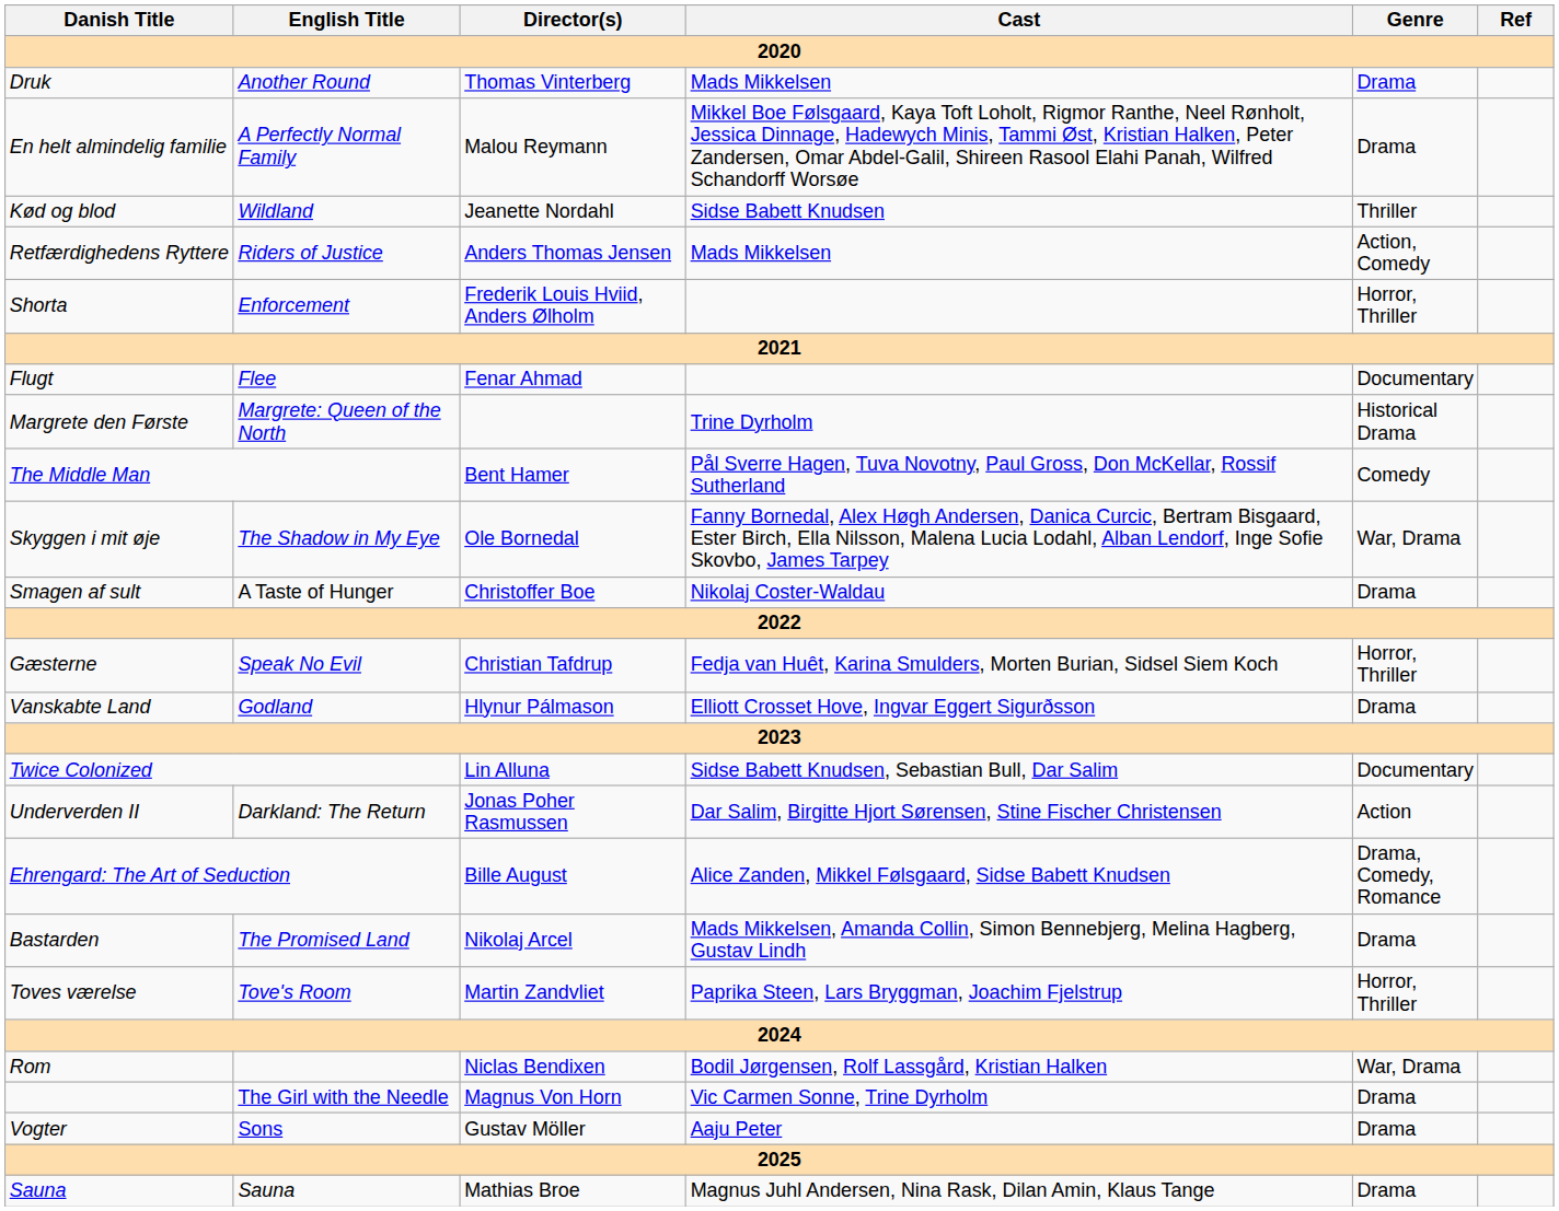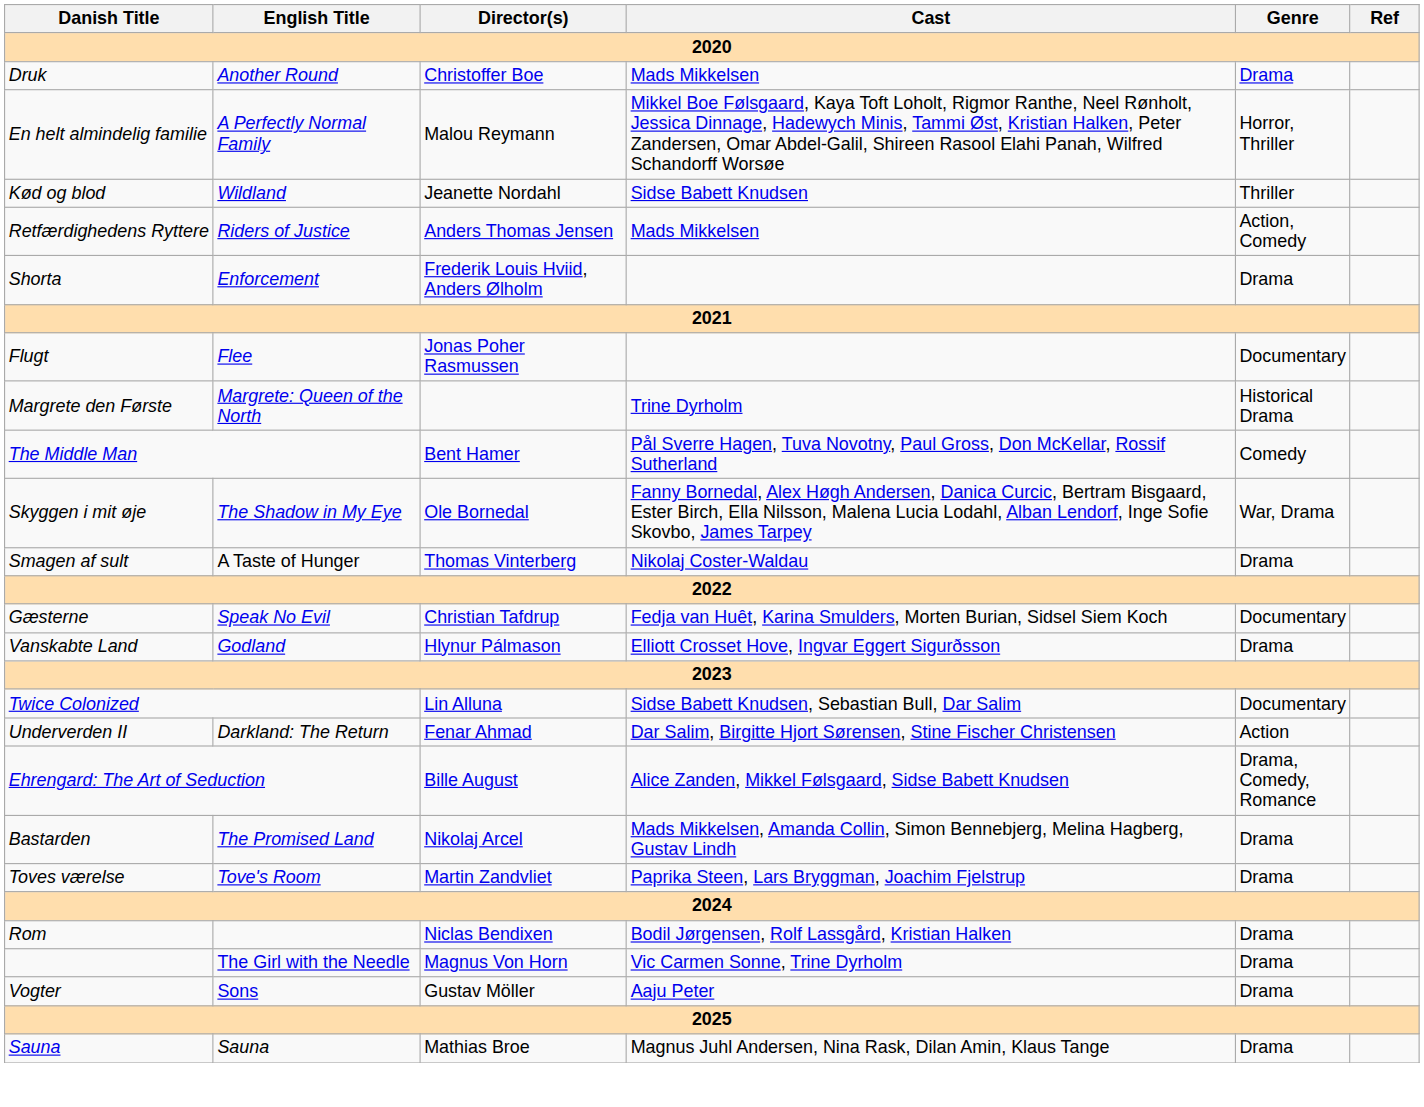Druk | Director(s): Thomas Vinterberg -> Christoffer Boe
En helt almindelig familie | Genre: Drama -> Horror, Thriller
Shorta | Genre: Horror, Thriller -> Drama
Flugt | Director(s): Fenar Ahmad -> Jonas Poher Rasmussen
Smagen af sult | Director(s): Christoffer Boe -> Thomas Vinterberg
Gæsterne | Genre: Horror, Thriller -> Documentary
Underverden II | Director(s): Jonas Poher Rasmussen -> Fenar Ahmad
Toves værelse | Genre: Horror, Thriller -> Drama
Rom | Genre: War, Drama -> Drama
